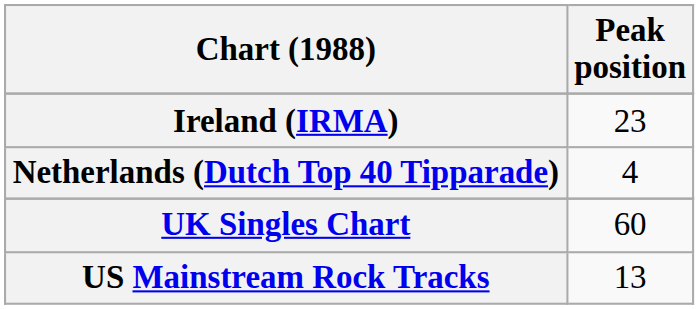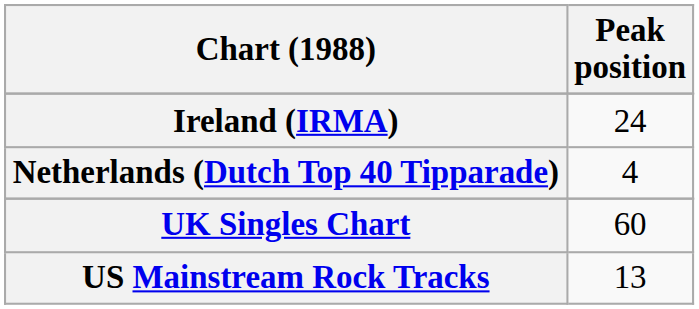Ireland (IRMA) | Peak position: 23 -> 24
